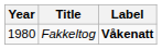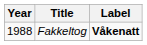Fakkeltog | Year: 1980 -> 1988
